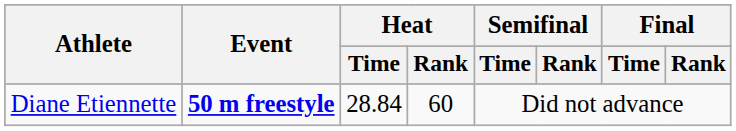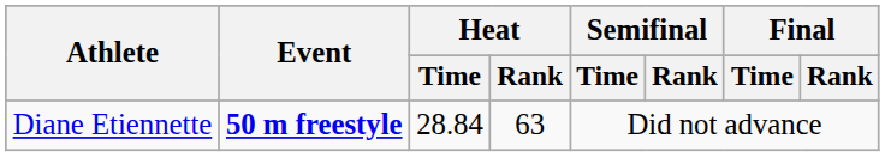Diane Etiennette | Heat / Rank: 60 -> 63
